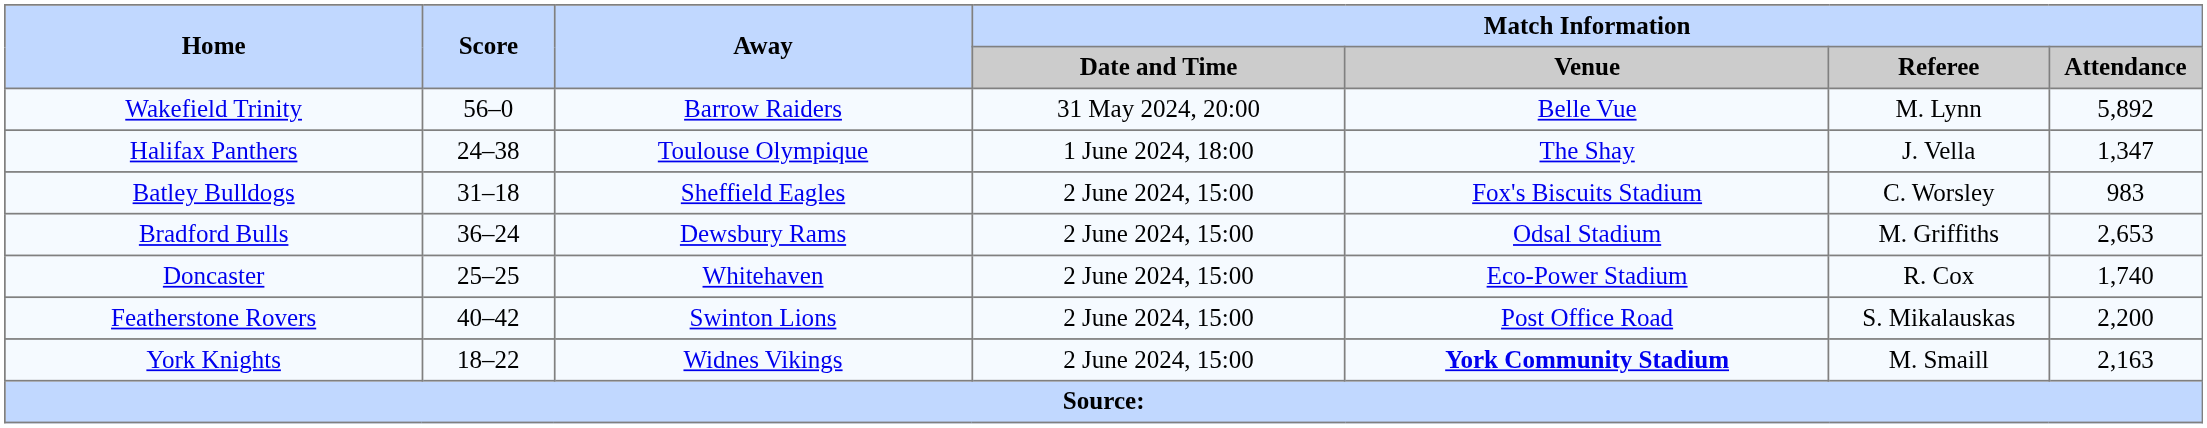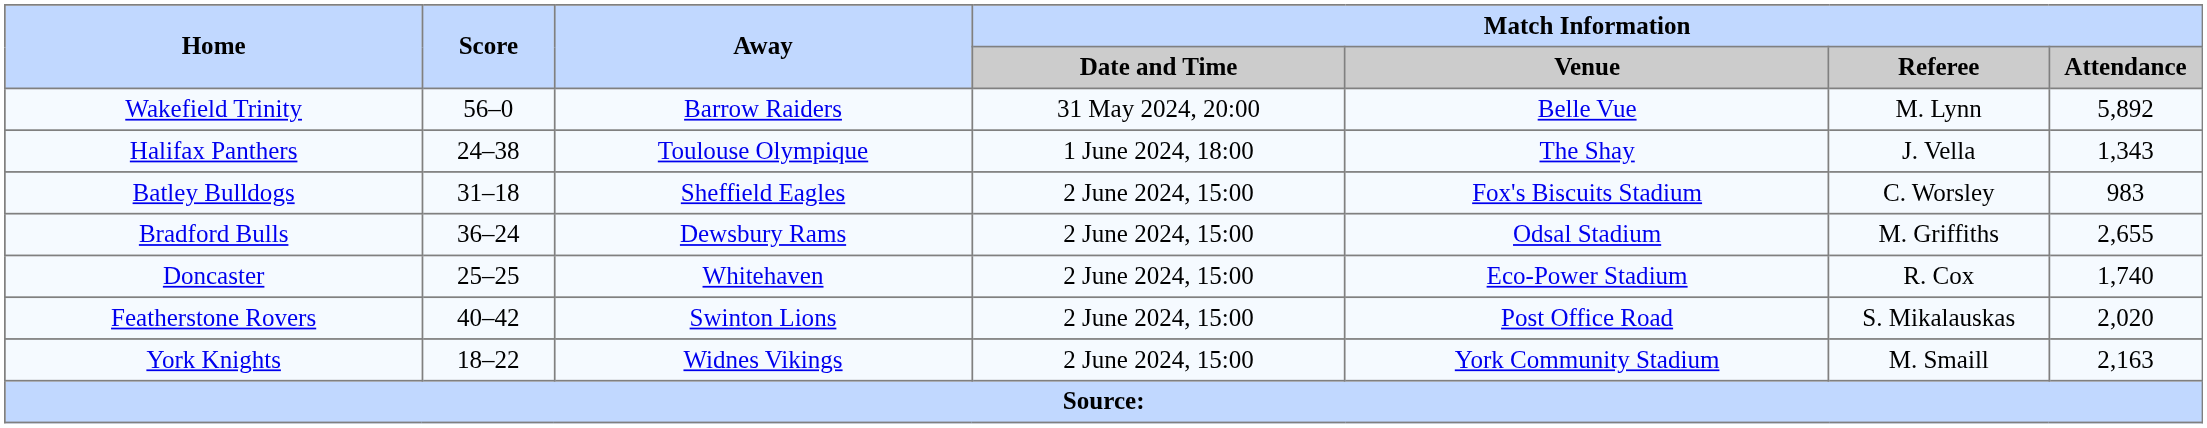Halifax Panthers | Match Information / Attendance: 1,347 -> 1,343
Bradford Bulls | Match Information / Attendance: 2,653 -> 2,655
Featherstone Rovers | Match Information / Attendance: 2,200 -> 2,020
York Knights | Match Information / Venue: bold -> normal
